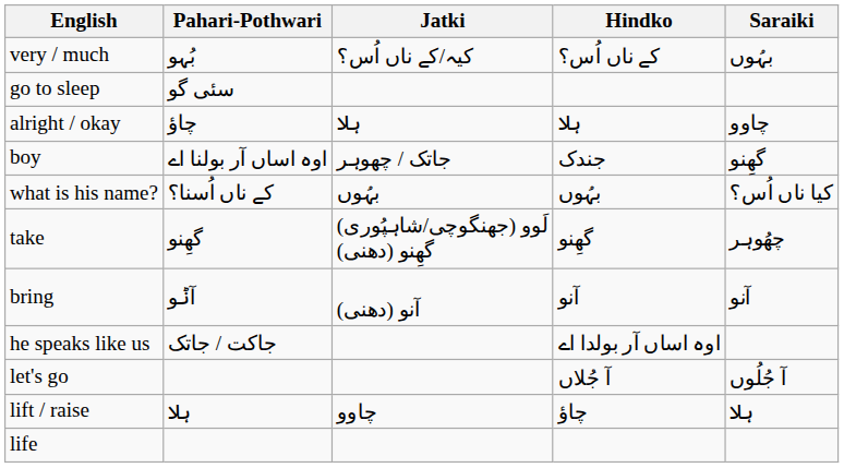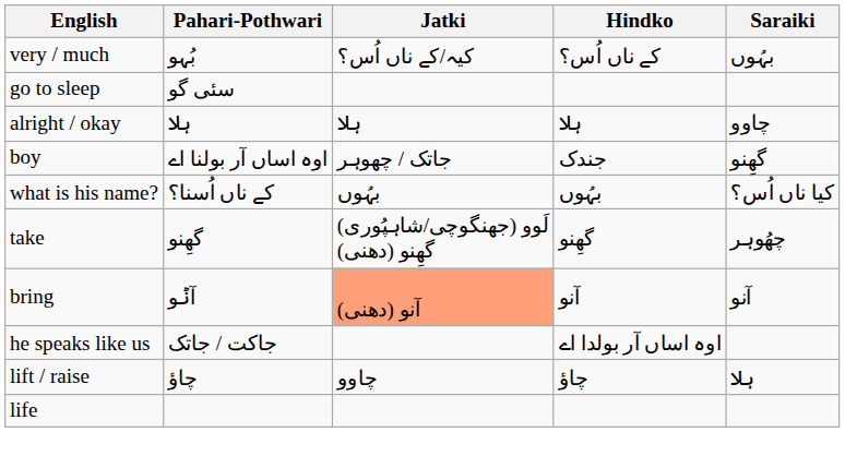alright / okay | Pahari-Pothwari: چاؤ -> ہلا
bring | Jatki: no background -> lightsalmon background
- row: let's go | آ جُلاں | آ جُلُوں
lift / raise | Pahari-Pothwari: ہلا -> چاؤ
